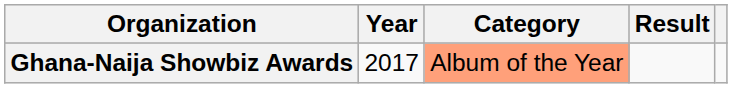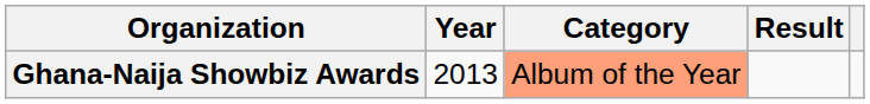Ghana-Naija Showbiz Awards | Year: 2017 -> 2013
